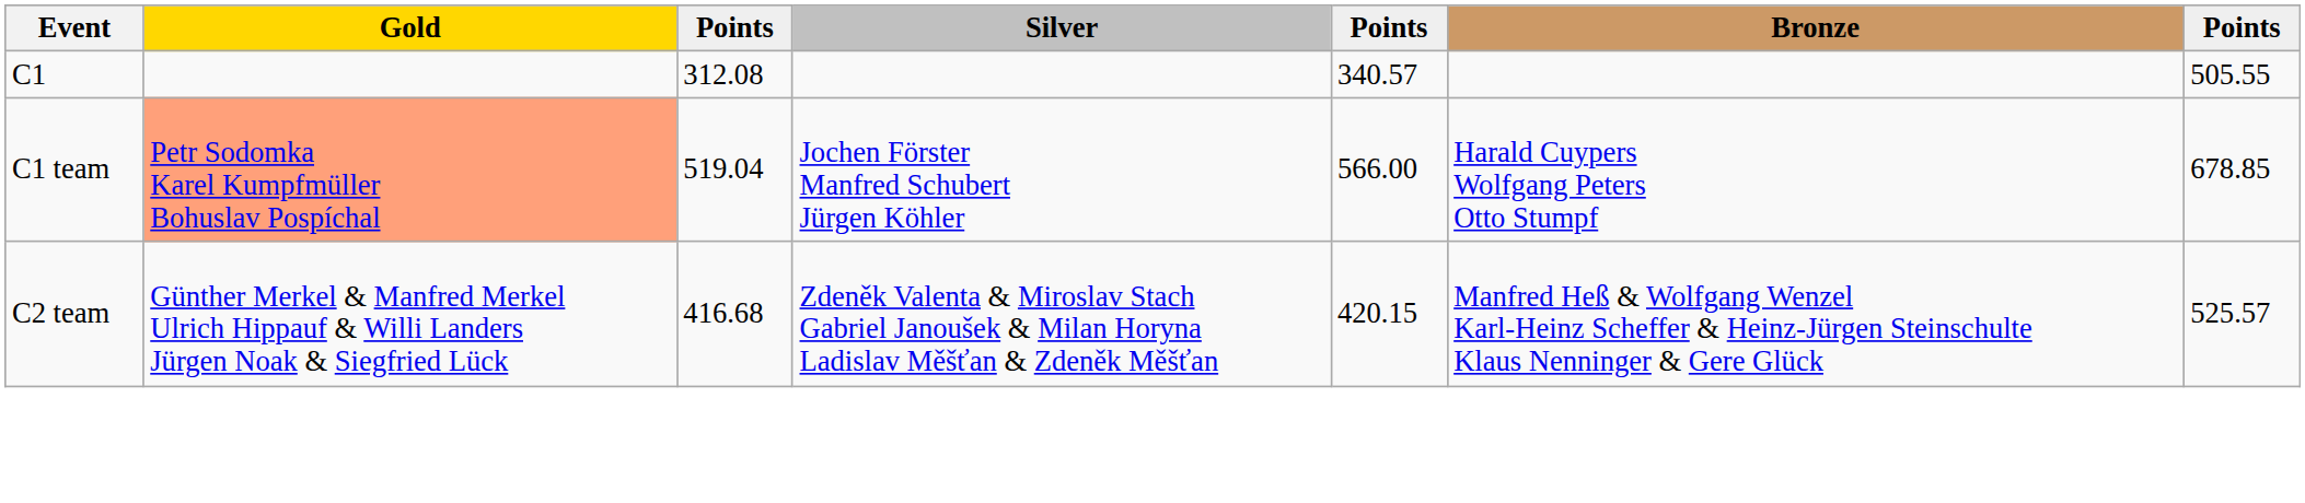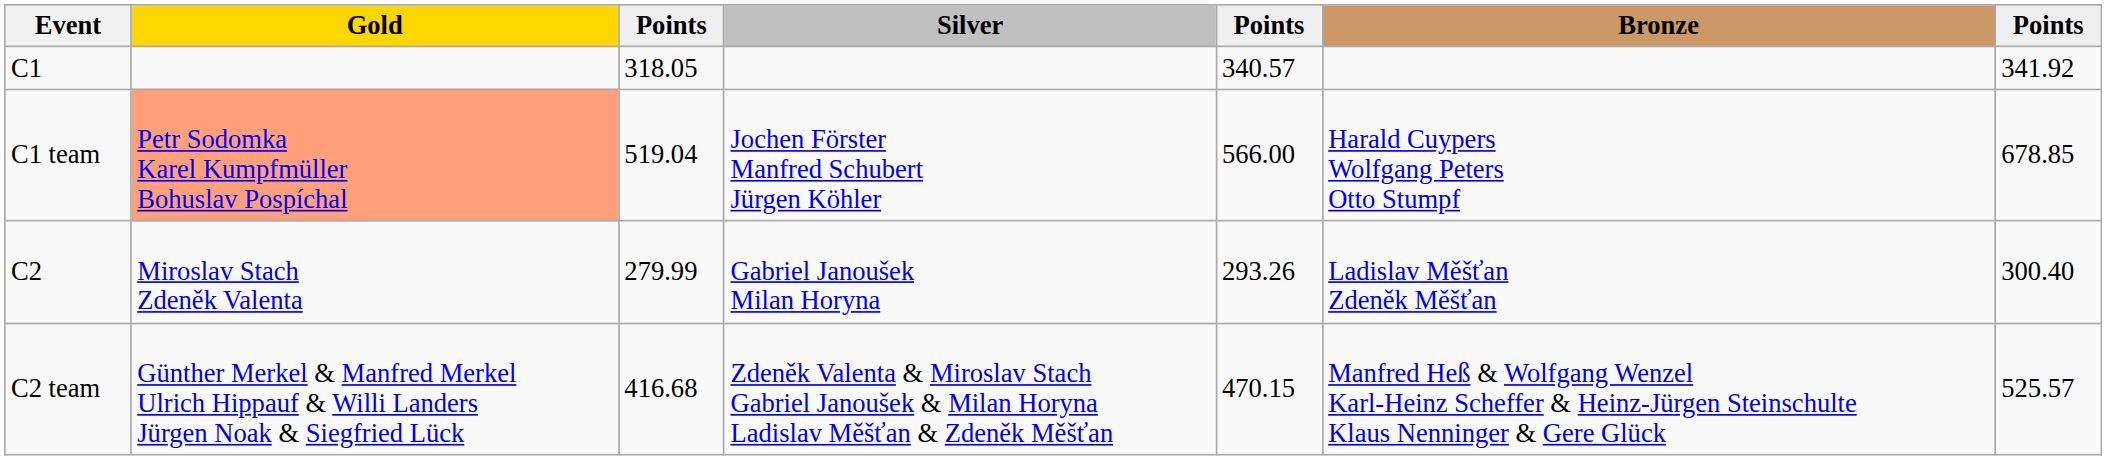C1 | column 3: 312.08 -> 318.05
C1 | column 7: 505.55 -> 341.92
+ row: C2 | Miroslav Stach Zdeněk Valenta | 279.99 | Gabriel Janoušek Milan Horyna | 293.26 | Ladislav Měšťan Zdeněk Měšťan | 300.40
C2 team | column 5: 420.15 -> 470.15
